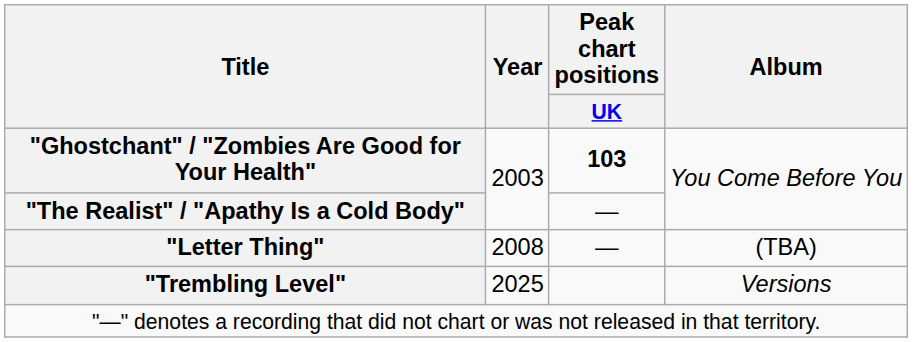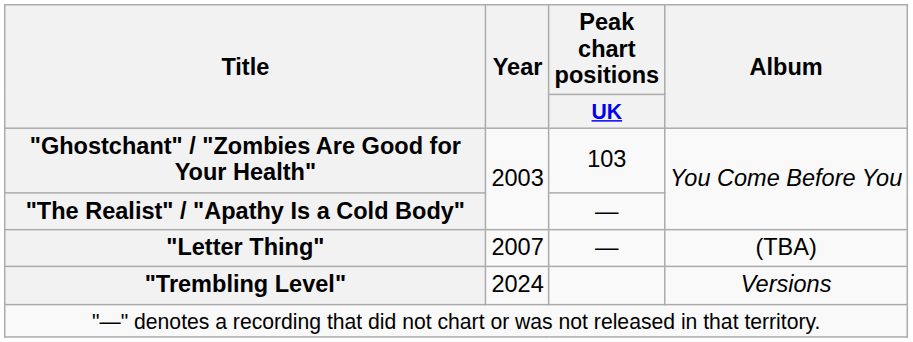"Ghostchant" / "Zombies Are Good for Your Health" | Peak chart positions / UK: bold -> normal
"Letter Thing" | Year: 2008 -> 2007
"Trembling Level" | Year: 2025 -> 2024
